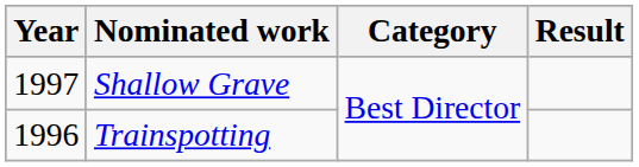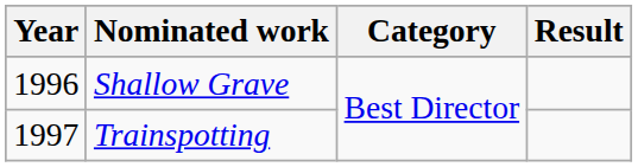Shallow Grave | Year: 1997 -> 1996
Trainspotting | Year: 1996 -> 1997
